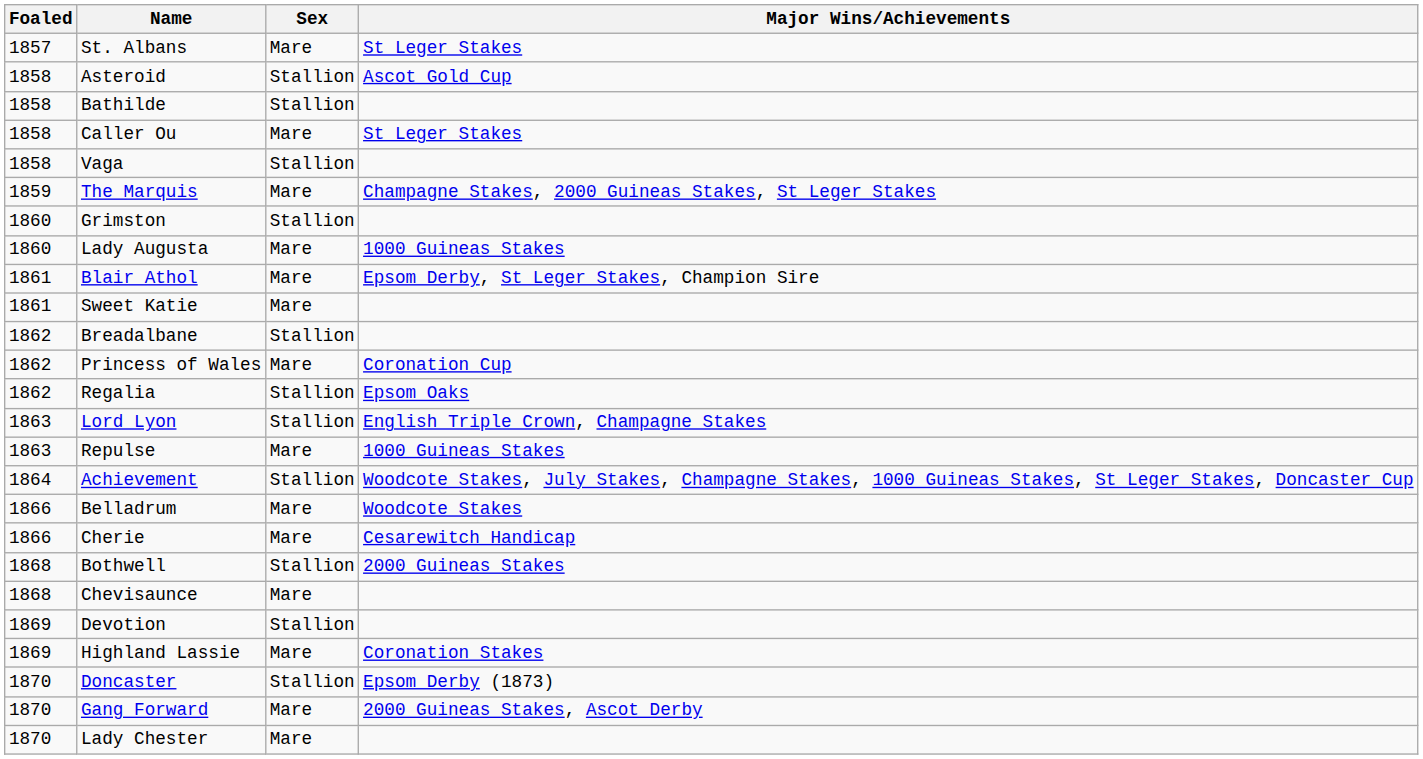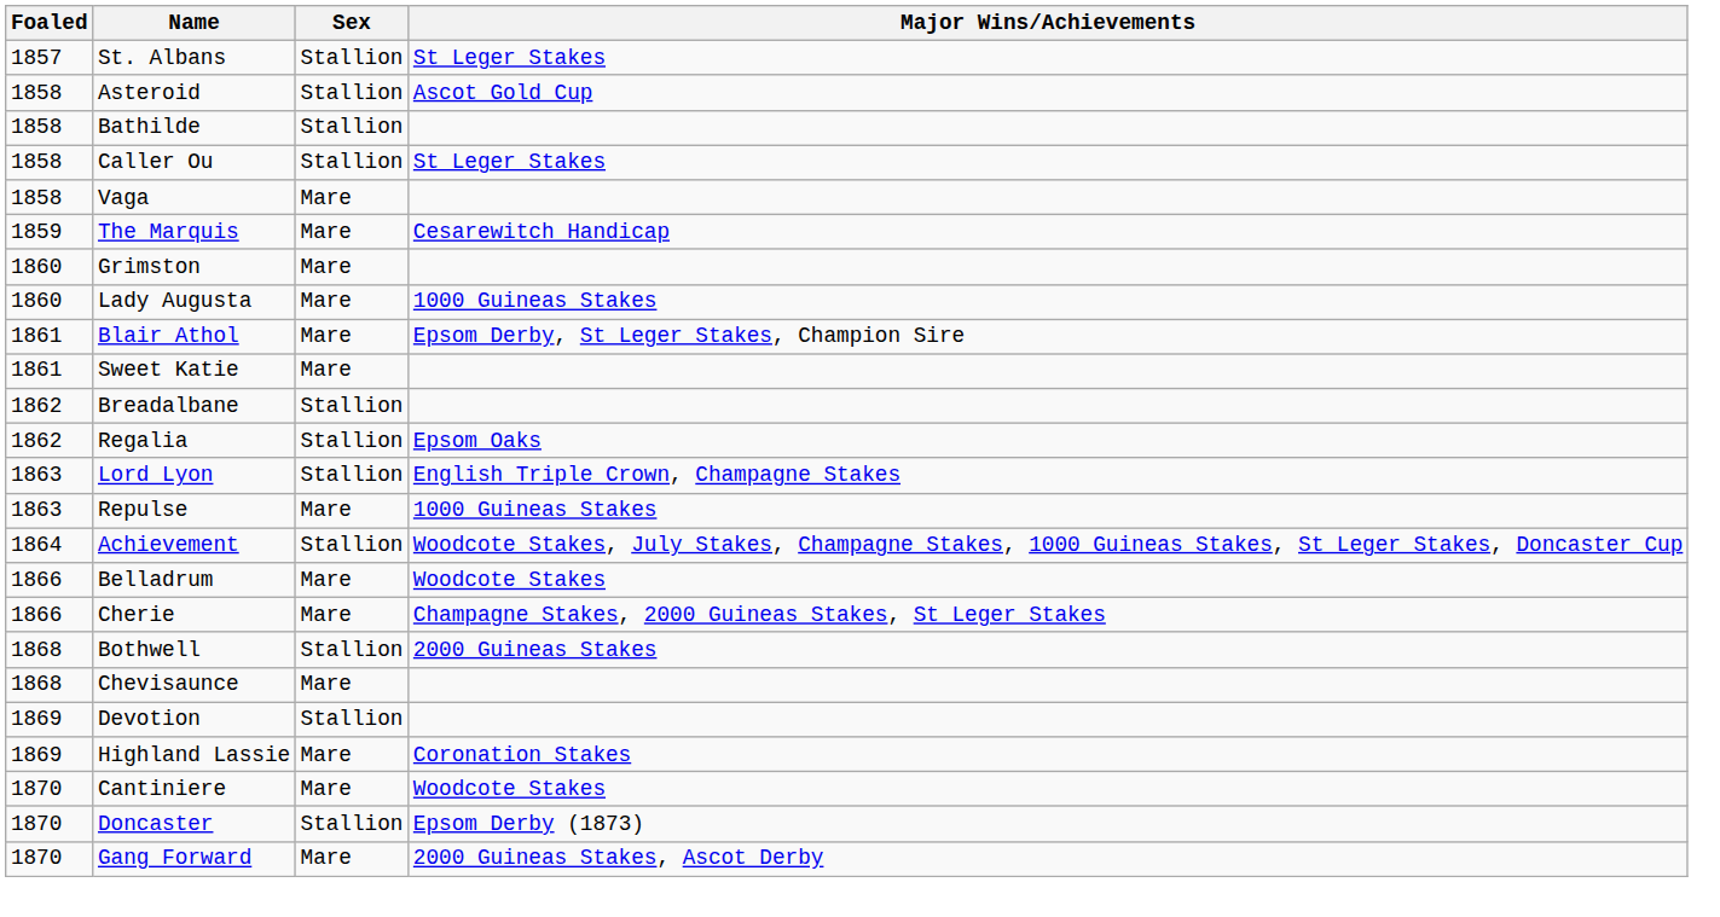St. Albans | Sex: Mare -> Stallion
Caller Ou | Sex: Mare -> Stallion
Vaga | Sex: Stallion -> Mare
The Marquis | Major Wins/Achievements: Champagne Stakes, 2000 Guineas Stakes, St Leger Stakes -> Cesarewitch Handicap
Grimston | Sex: Stallion -> Mare
- row: 1862 | Princess of Wales | Mare | Coronation Cup
Cherie | Major Wins/Achievements: Cesarewitch Handicap -> Champagne Stakes, 2000 Guineas Stakes, St Leger Stakes
+ row: 1870 | Cantiniere | Mare | Woodcote Stakes
- row: 1870 | Lady Chester | Mare
